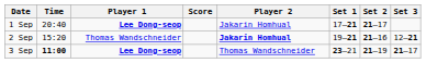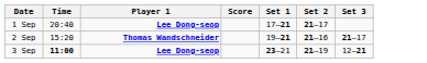- column: Player 2 | Jakarin Homhual | Jakarin Homhual | Thomas Wandschneider
2 Sep | Player 1: normal -> bold
2 Sep | Set 3: 12–21 -> 21–17
3 Sep | Set 3: 21–17 -> 12–21
